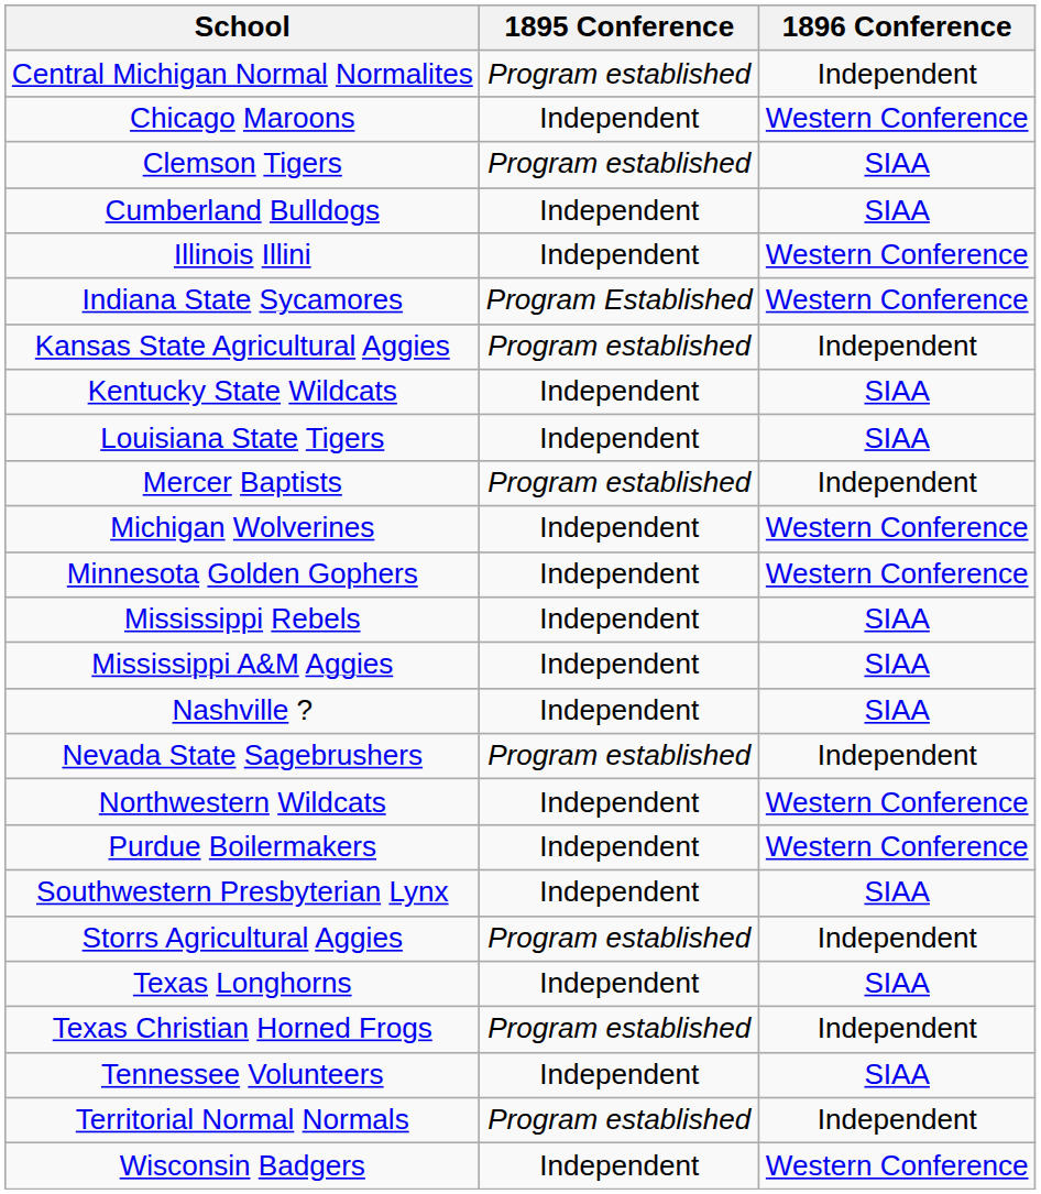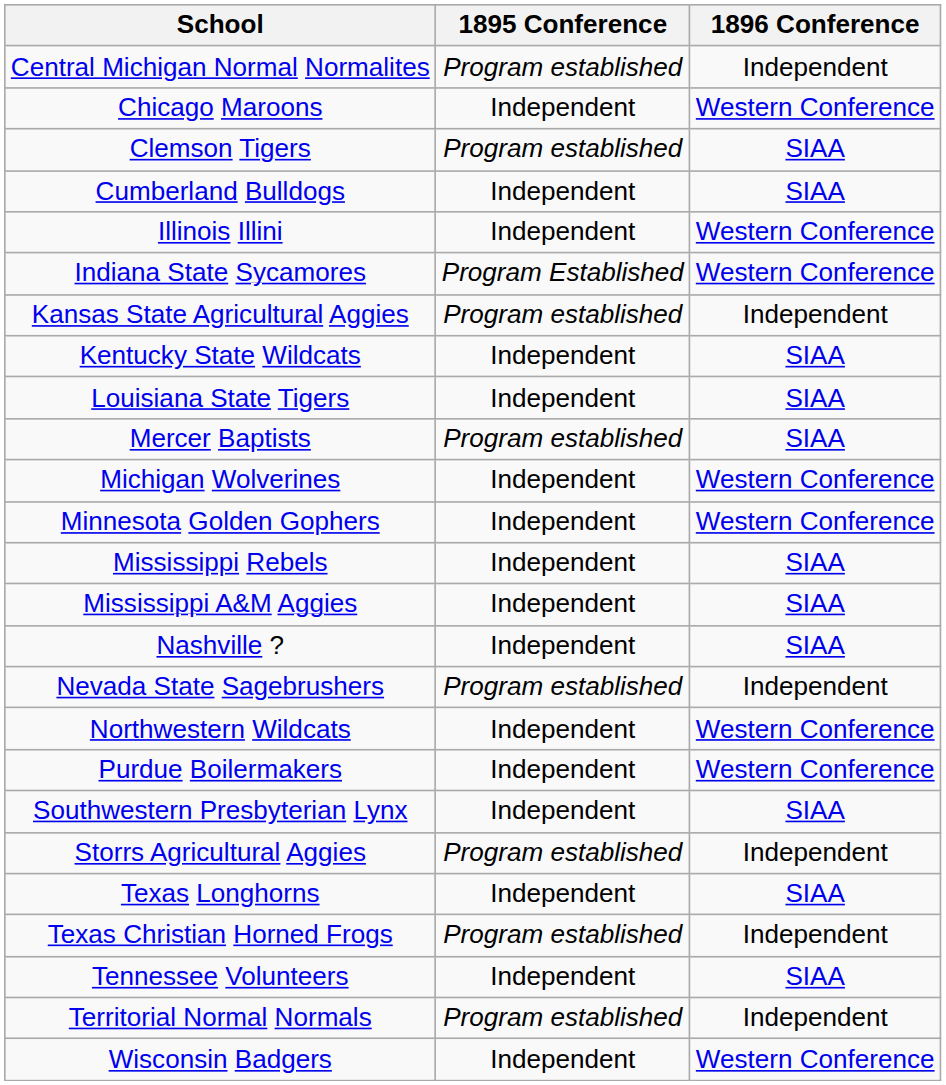Mercer Baptists | 1896 Conference: Independent -> SIAA
